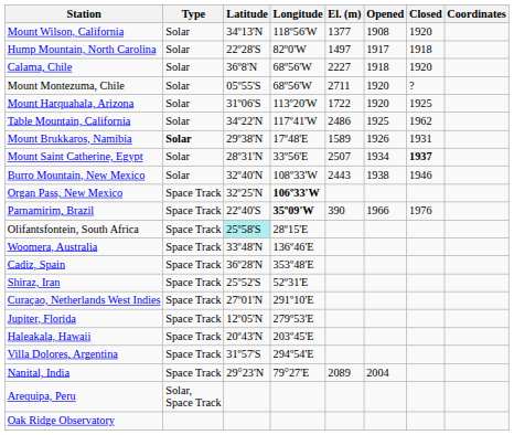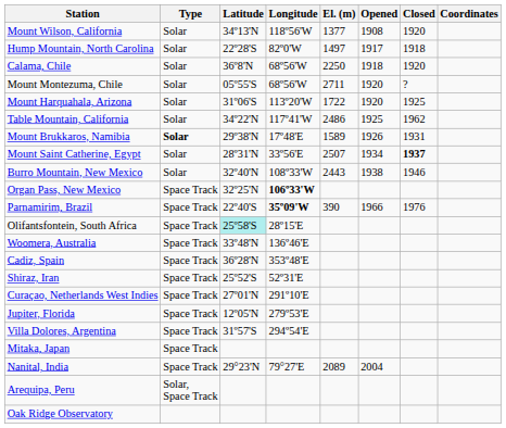Calama, Chile | El. (m): 2227 -> 2250
- row: Haleakala, Hawaii | Space Track | 20º43'N | 203º45'E
+ row: Mitaka, Japan | Space Track
